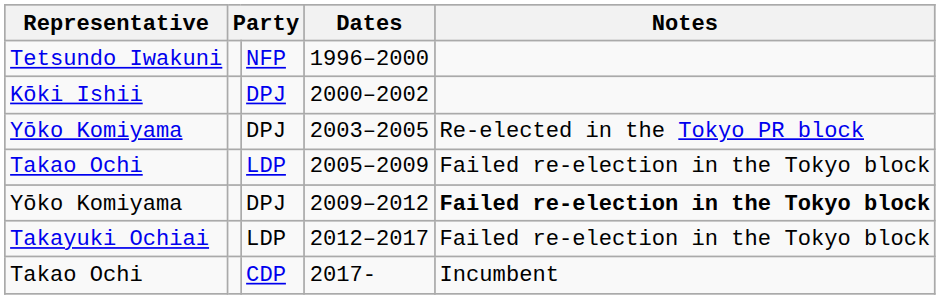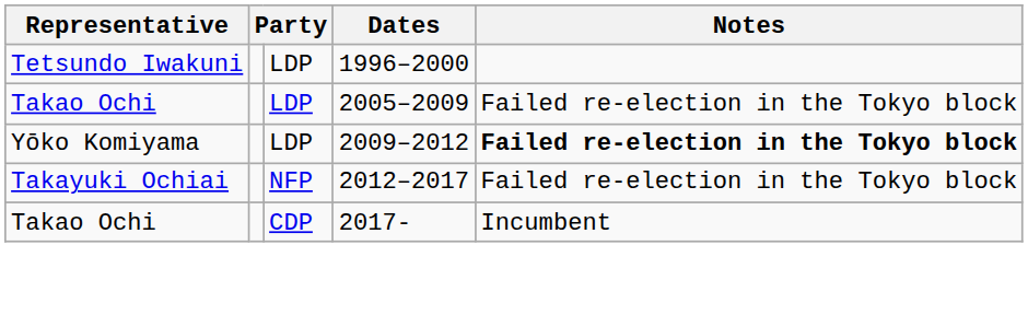1996–2000 | column 3: NFP -> LDP
- row: Kōki Ishii | DPJ | 2000–2002
- row: Yōko Komiyama | DPJ | 2003–2005 | Re-elected in the Tokyo PR block
2009–2012 | column 3: DPJ -> LDP
2012–2017 | column 3: LDP -> NFP
